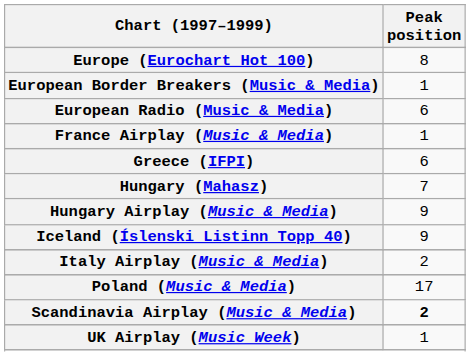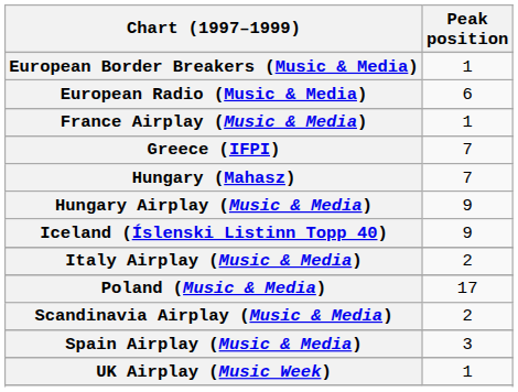- row: Europe (Eurochart Hot 100) | 8
Greece (IFPI) | Peak position: 6 -> 7
Scandinavia Airplay (Music & Media) | Peak position: bold -> normal
+ row: Spain Airplay (Music & Media) | 3
